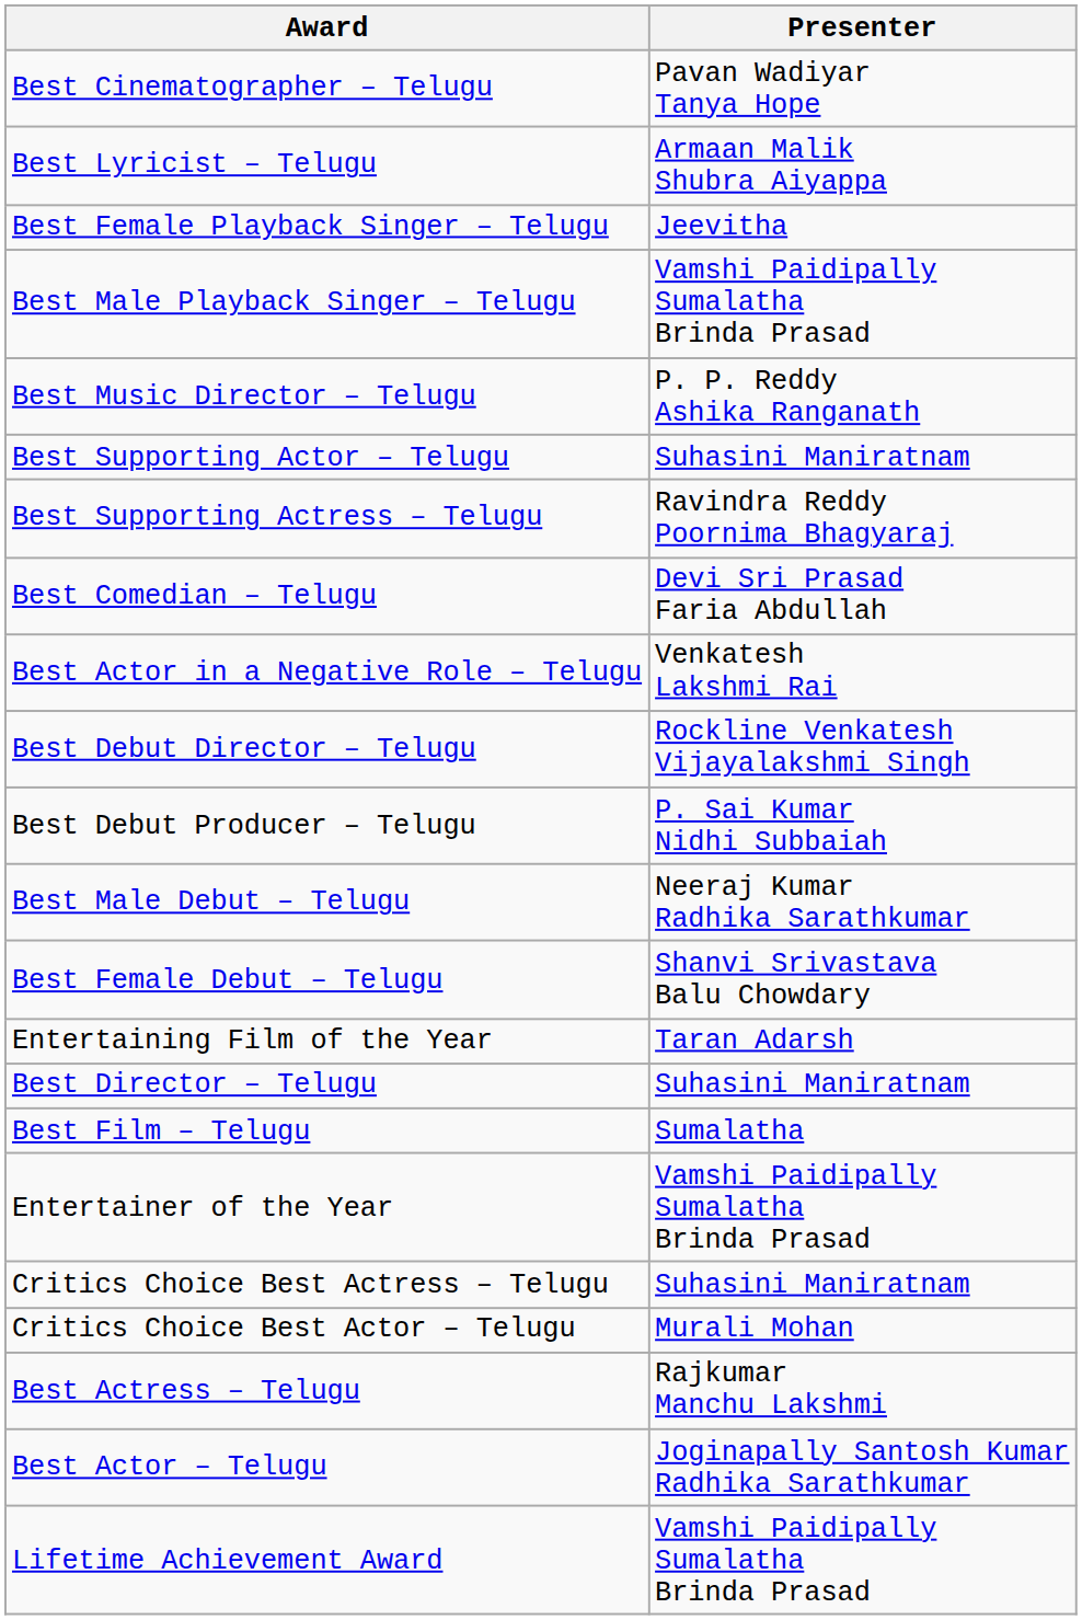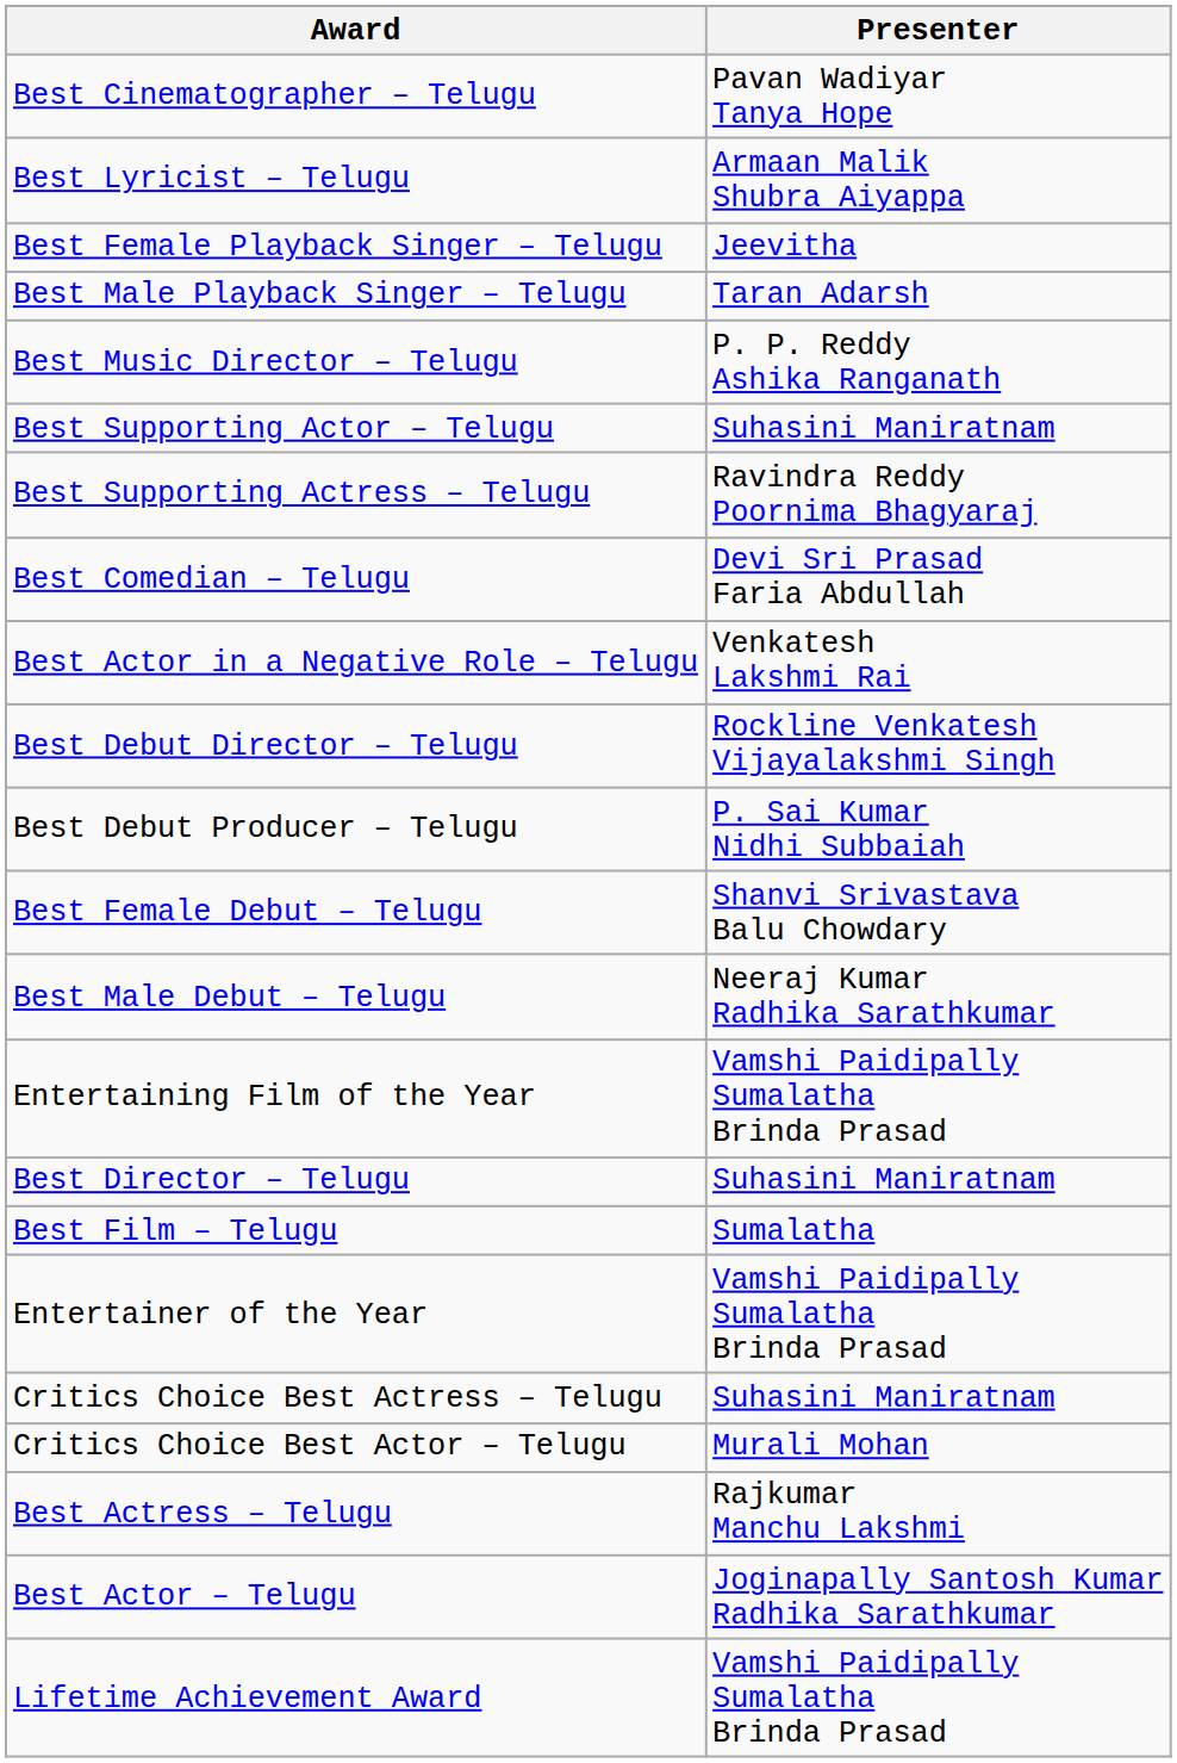Best Male Playback Singer – Telugu | Presenter: Vamshi Paidipally Sumalatha Brinda Prasad -> Taran Adarsh
rows swapped: Best Female Debut – Telugu <-> Best Male Debut – Telugu
Entertaining Film of the Year | Presenter: Taran Adarsh -> Vamshi Paidipally Sumalatha Brinda Prasad
